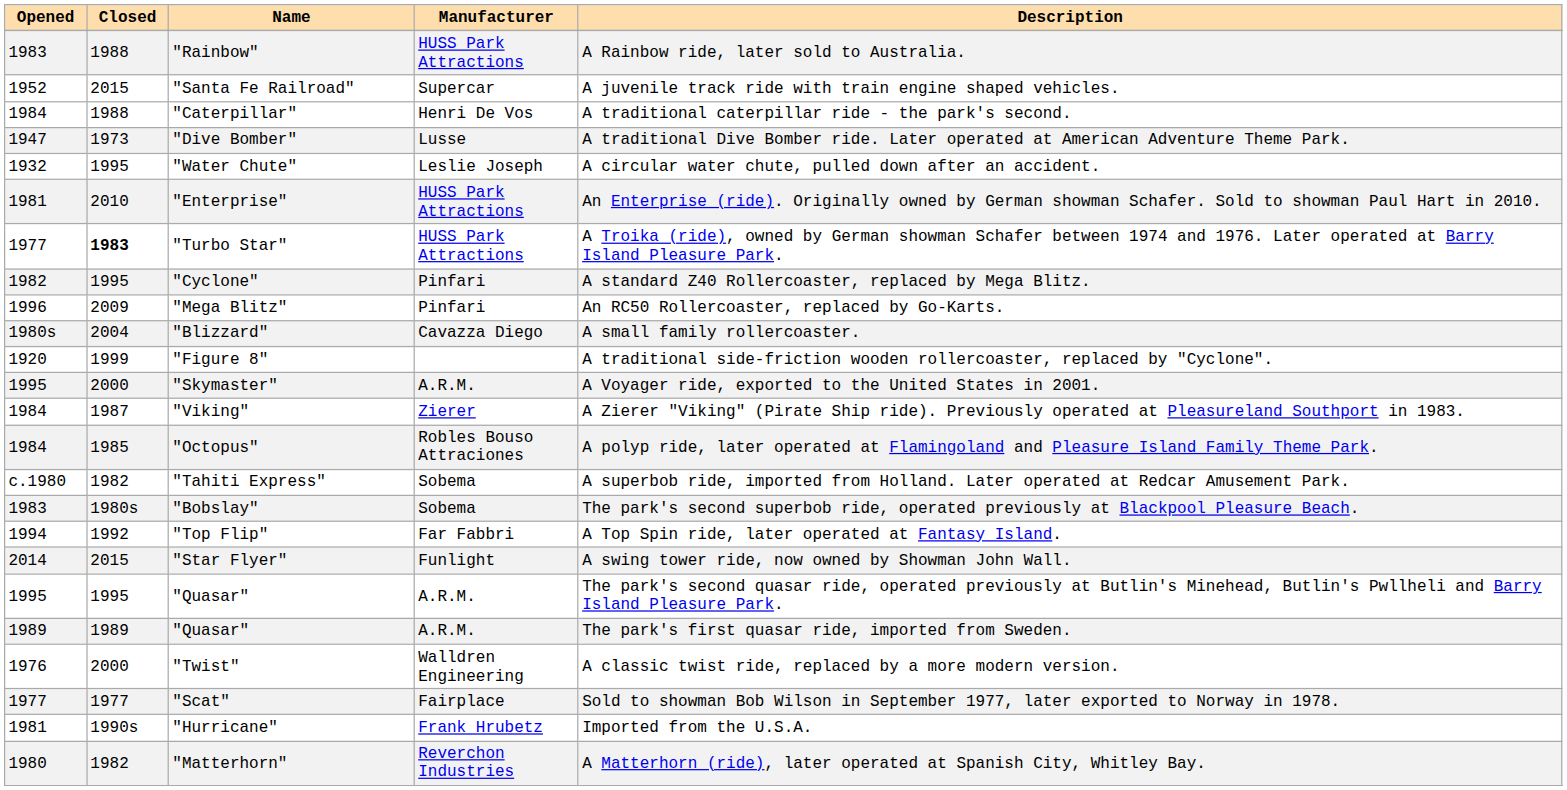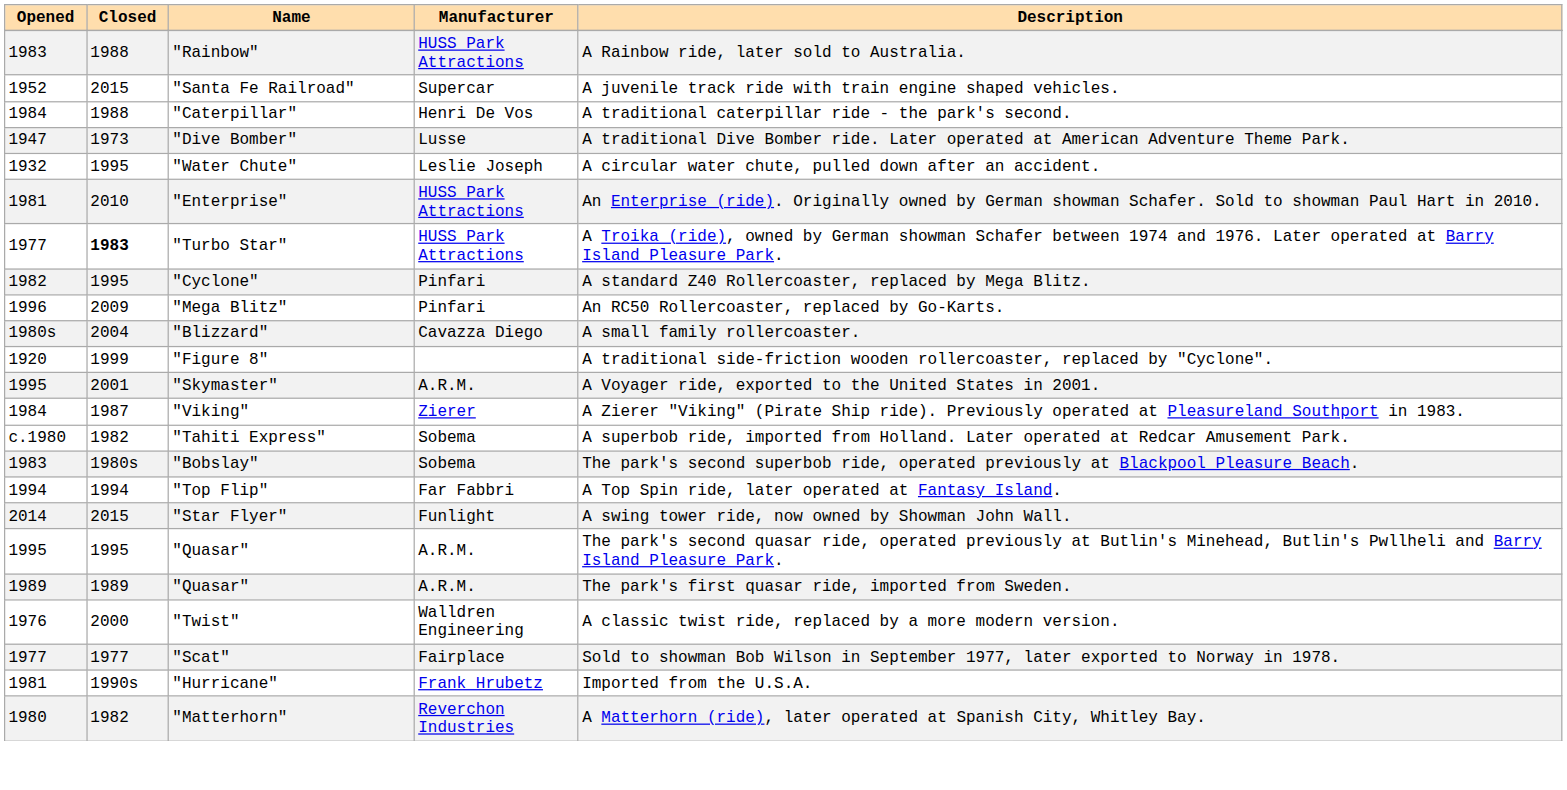"Skymaster" | Closed: 2000 -> 2001
- row: 1984 | 1985 | "Octopus" | Robles Bouso Attraciones | A polyp ride, later operated at Flamingoland and Pleasure Island Family Theme Park.
"Top Flip" | Closed: 1992 -> 1994
